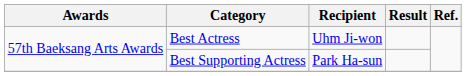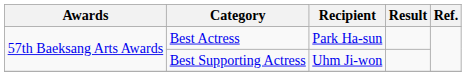Best Actress | Recipient: Uhm Ji-won -> Park Ha-sun
Best Supporting Actress | Recipient: Park Ha-sun -> Uhm Ji-won
